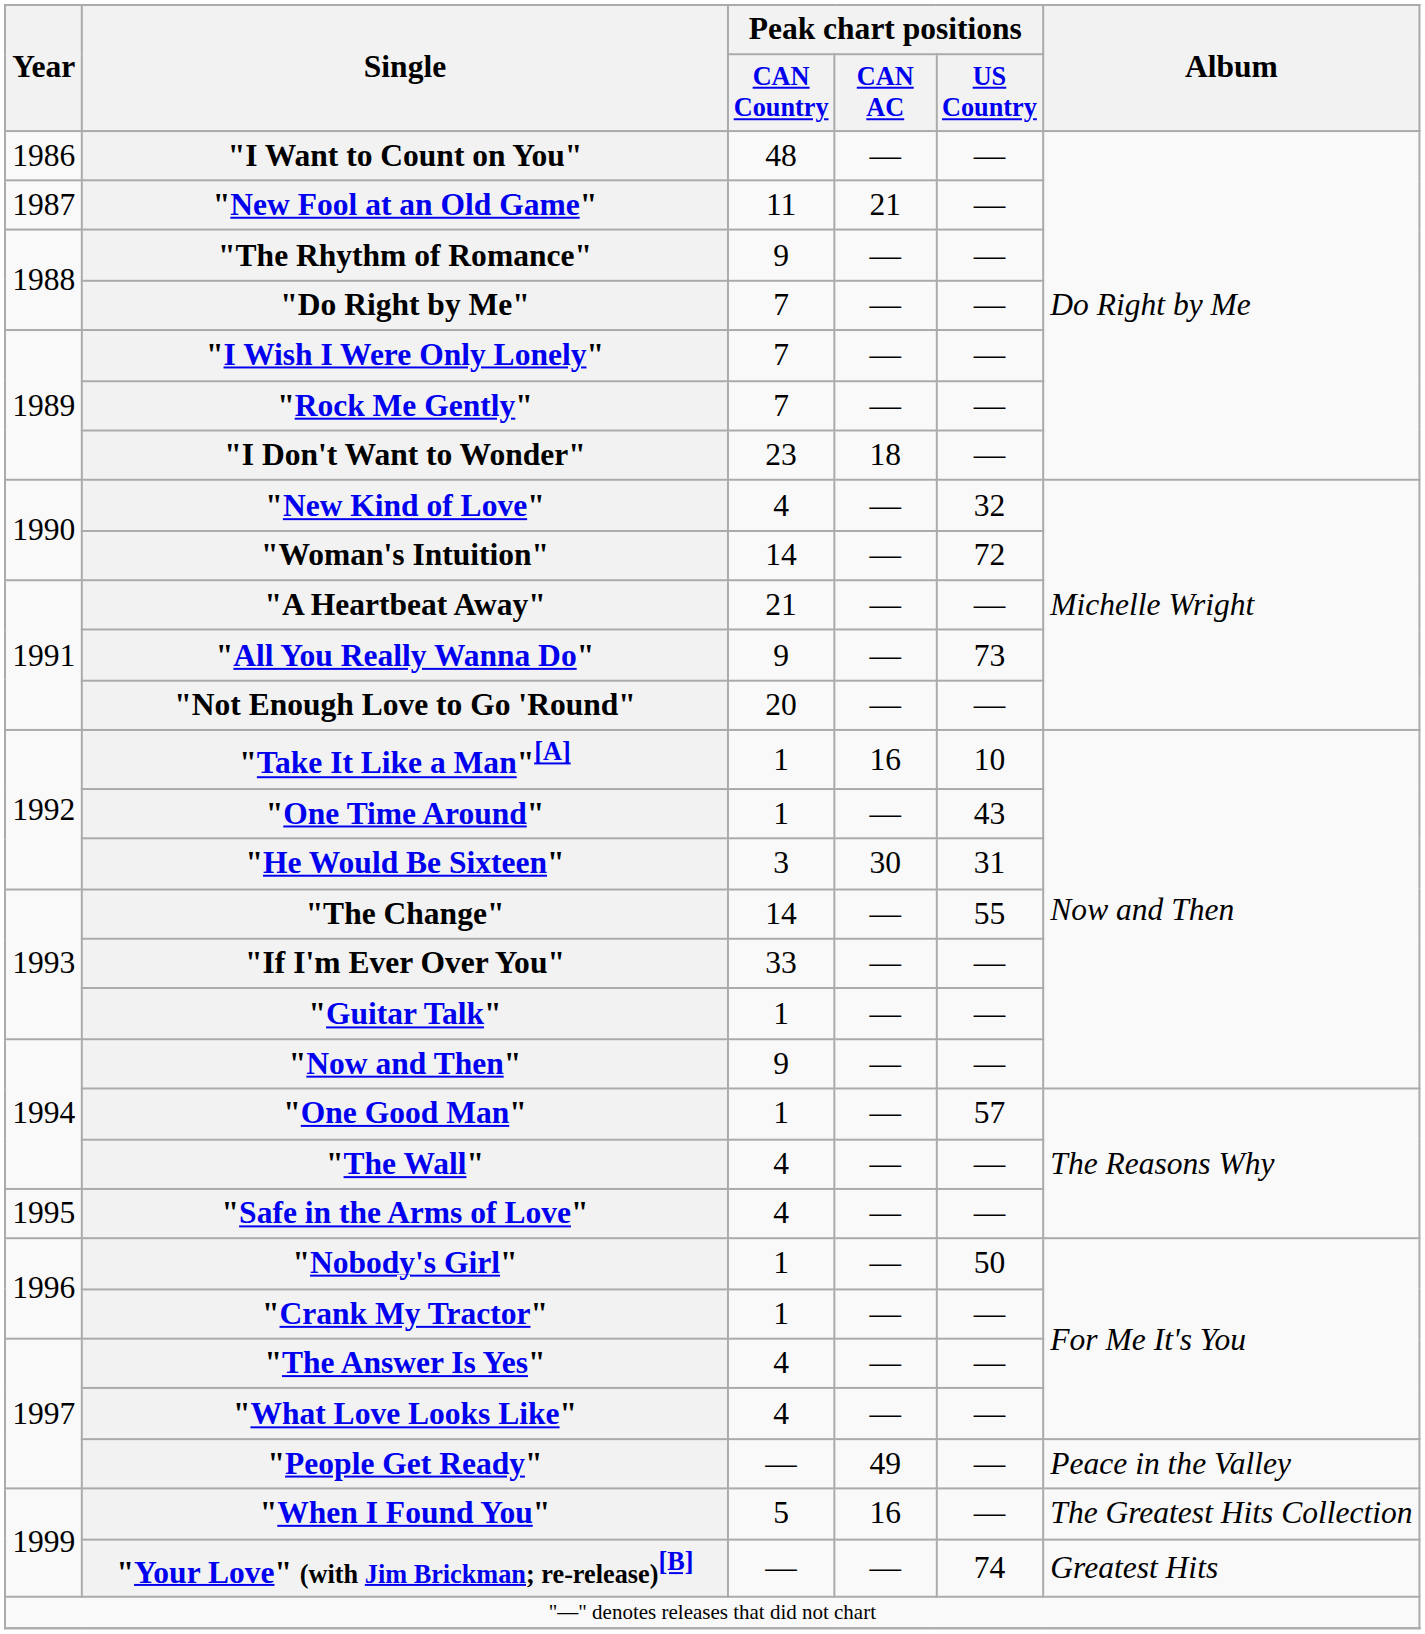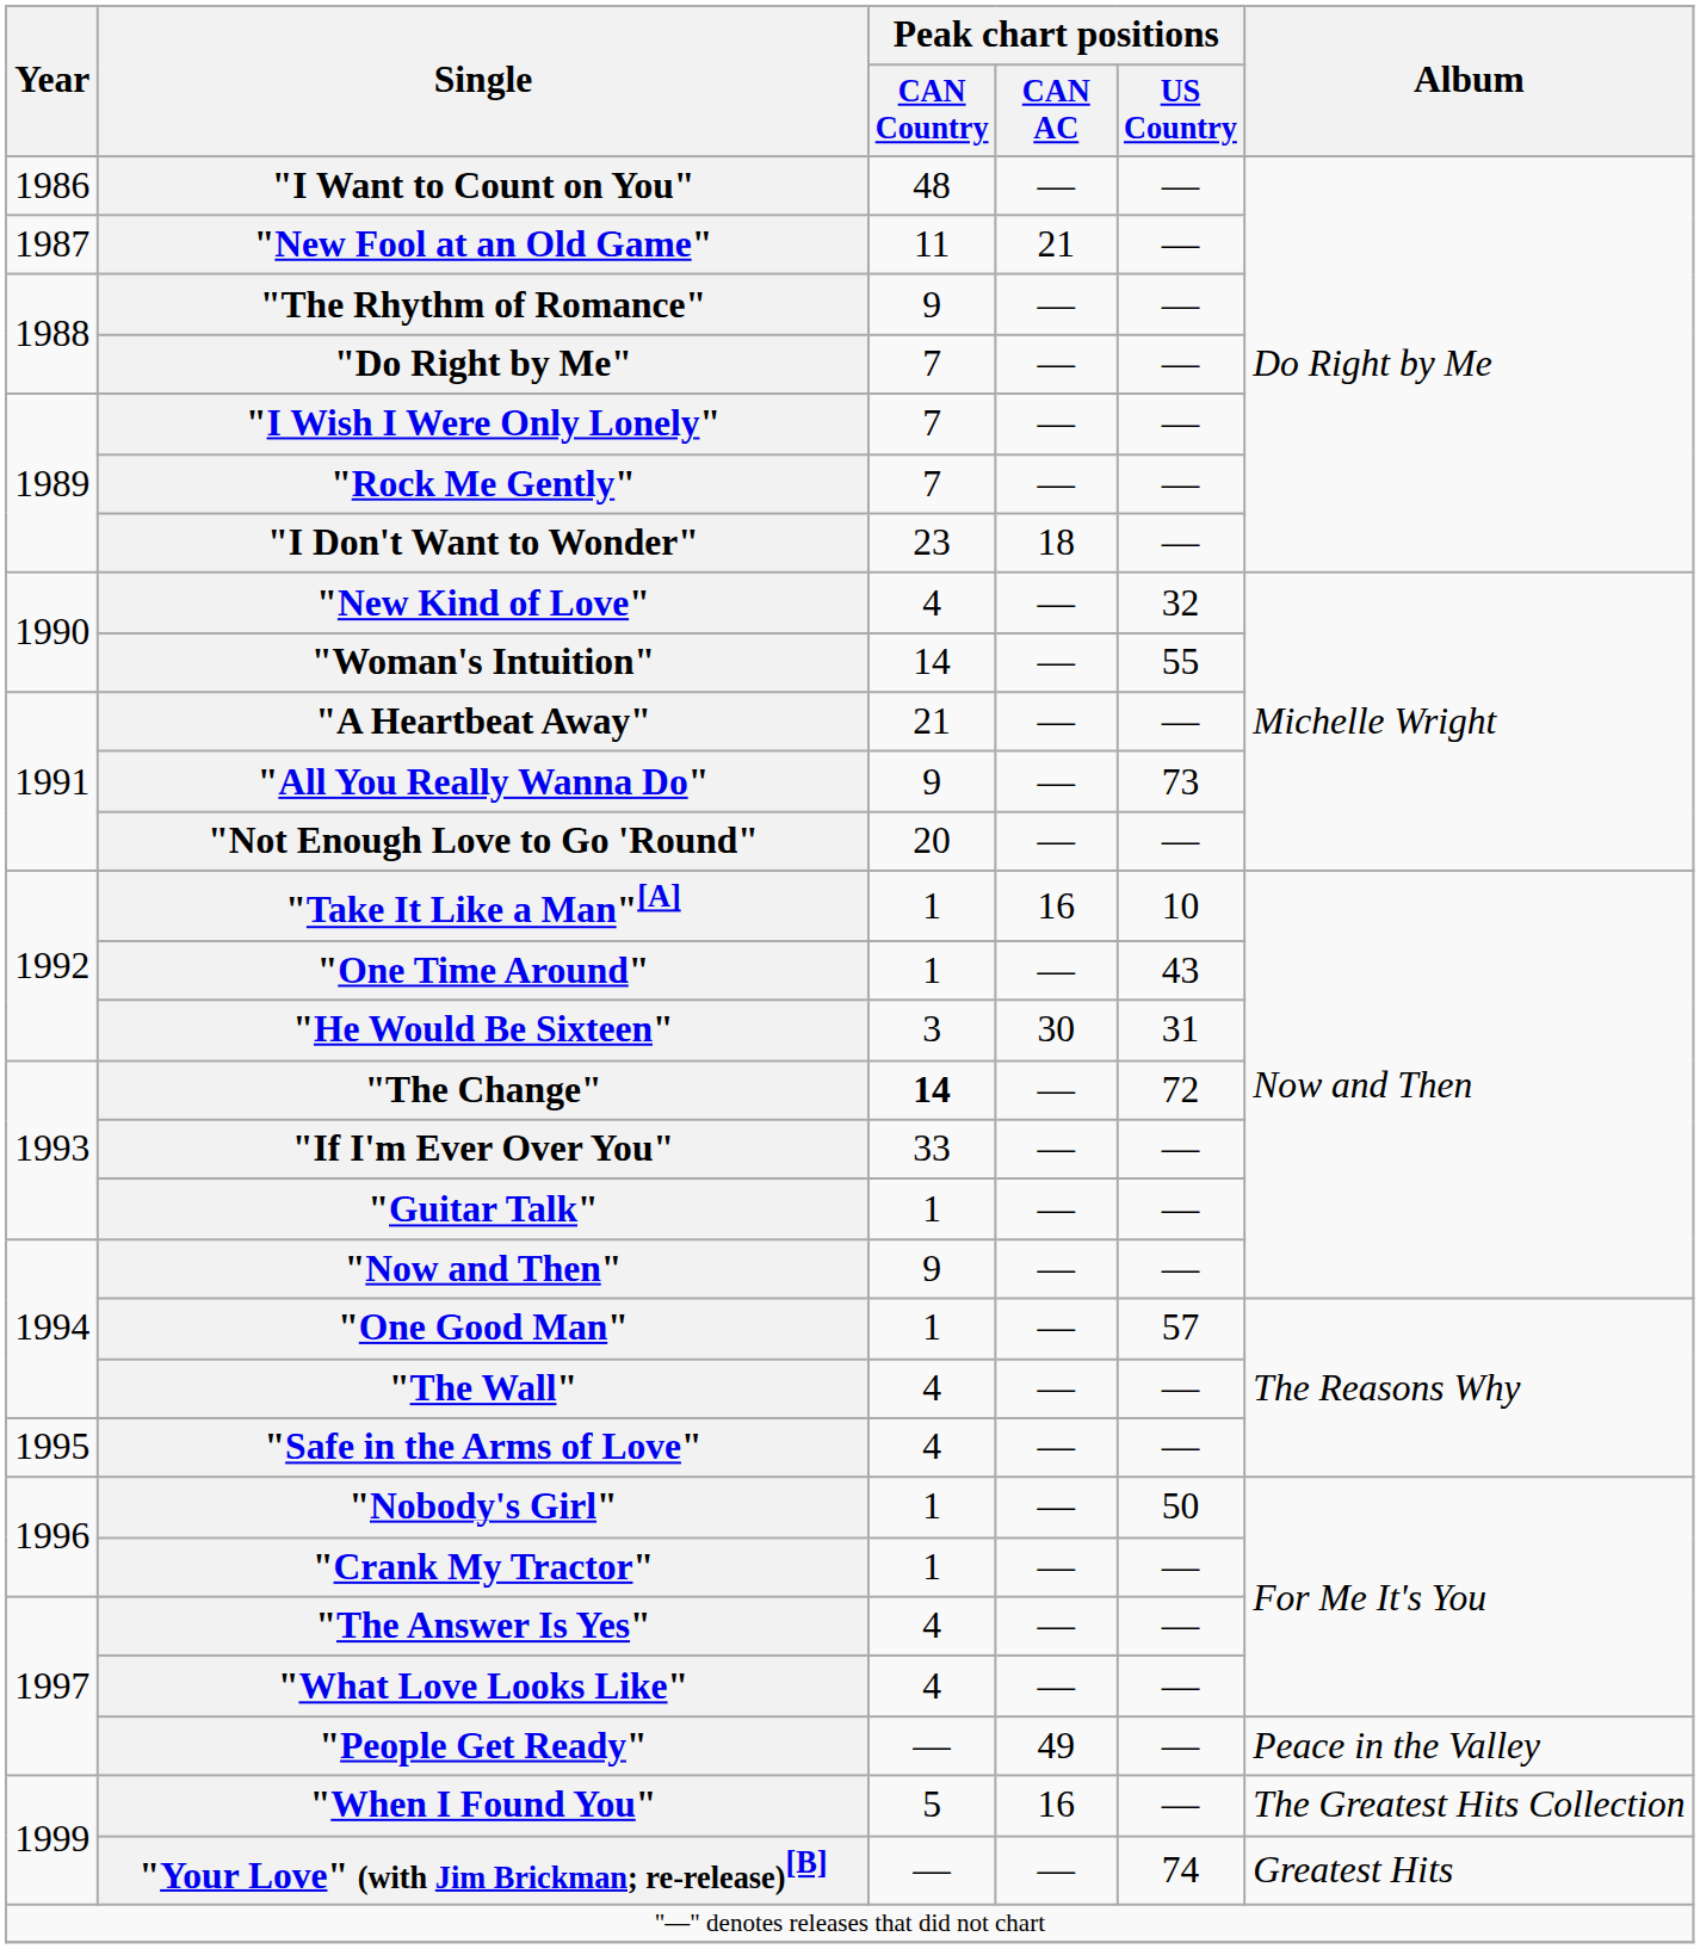"Woman's Intuition" | Peak chart positions / US Country: 72 -> 55
"The Change" | Peak chart positions / CAN Country: normal -> bold
"The Change" | Peak chart positions / US Country: 55 -> 72
